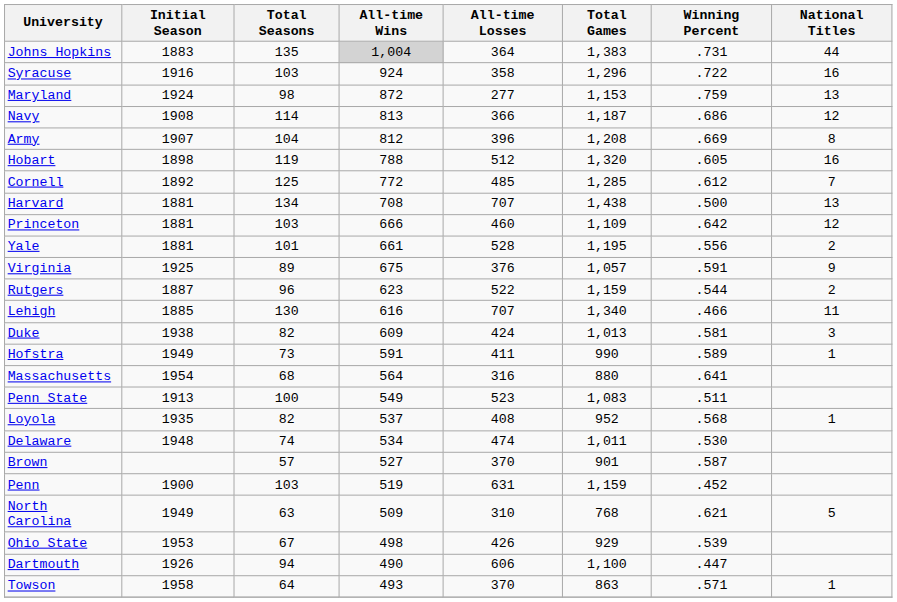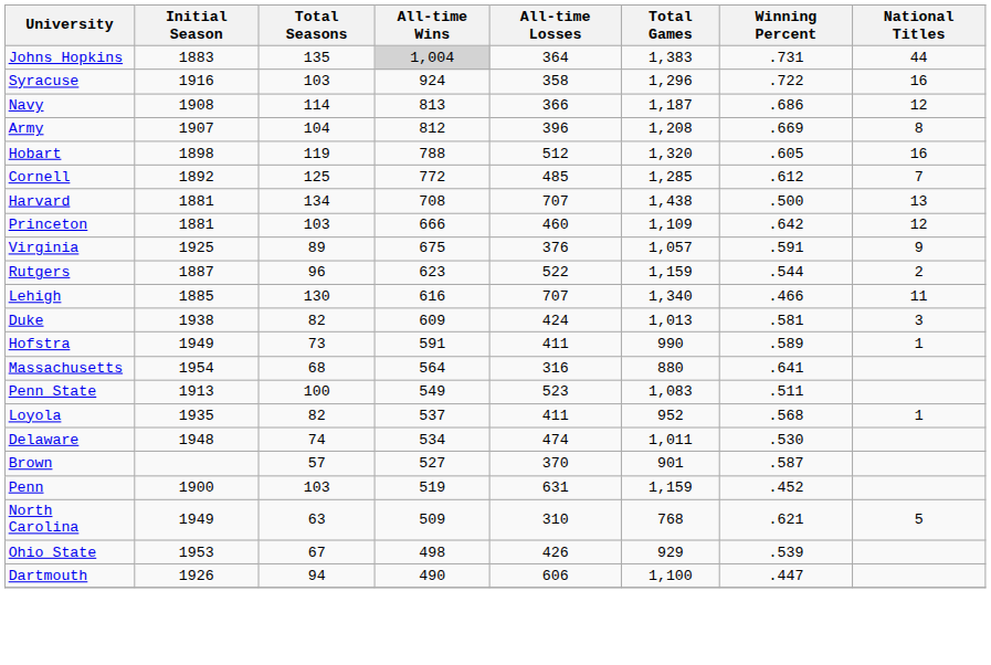- row: Maryland | 1924 | 98 | 872 | 277 | 1,153 | .759 | 13
- row: Yale | 1881 | 101 | 661 | 528 | 1,195 | .556 | 2
Loyola | All-time Losses: 408 -> 411
- row: Towson | 1958 | 64 | 493 | 370 | 863 | .571 | 1
